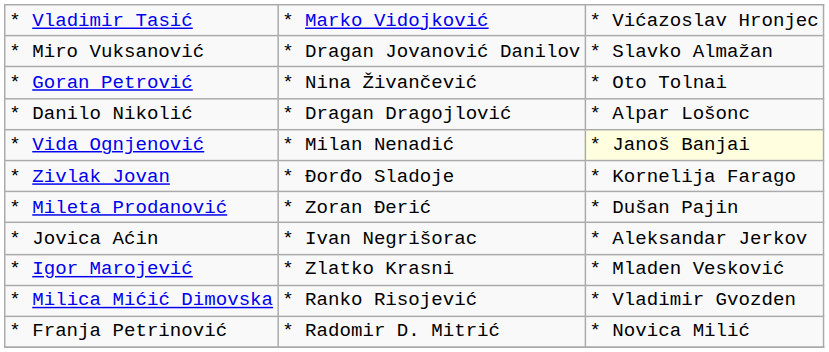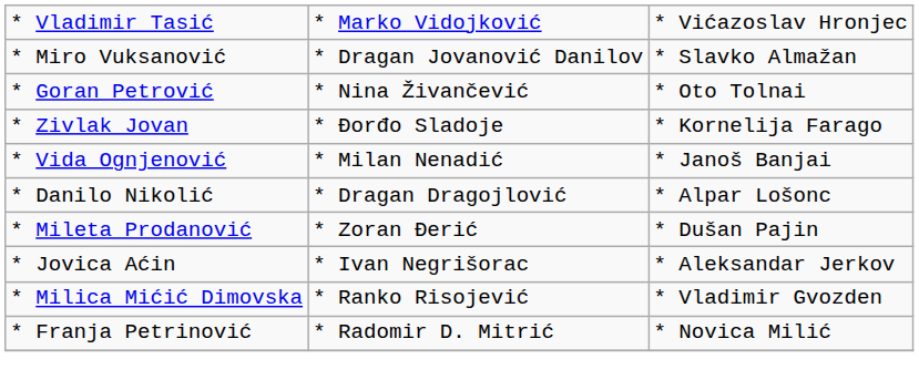rows swapped: * Zivlak Jovan <-> * Danilo Nikolić
* Vida Ognjenović | column 3: lightyellow background -> no background
- row: * Igor Marojević | * Zlatko Krasni | * Mladen Vesković
